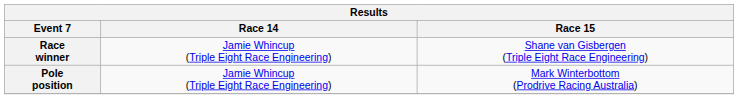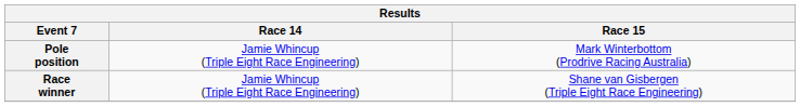rows swapped: Pole position <-> Race winner
